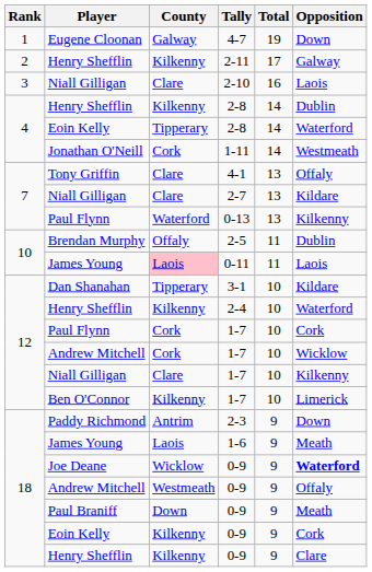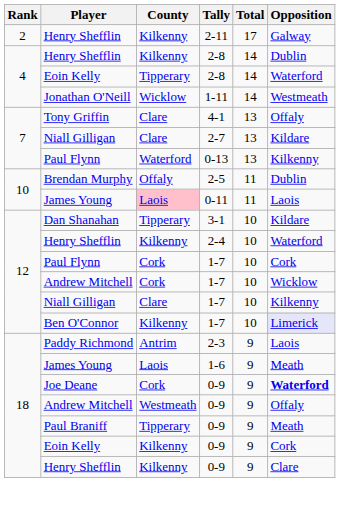- row: 1 | Eugene Cloonan | Galway | 4-7 | 19 | Down
- row: 3 | Niall Gilligan | Clare | 2-10 | 16 | Laois
1-11 | County: Cork -> Wicklow
Ben O'Connor / 1-7 | Opposition: no background -> lavender background
2-3 | Opposition: Down -> Laois
Joe Deane / 0-9 | County: Wicklow -> Cork
Paul Braniff / 0-9 | County: Down -> Tipperary
